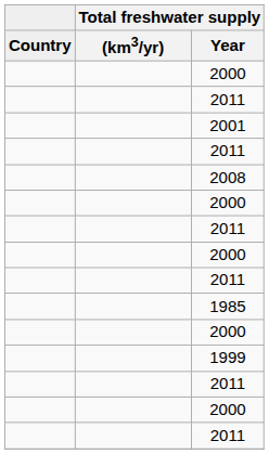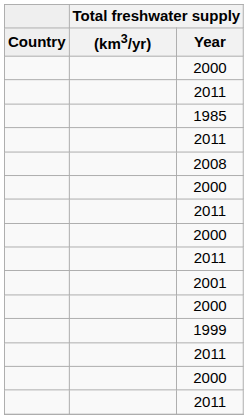rows swapped: 1985 <-> 2001
